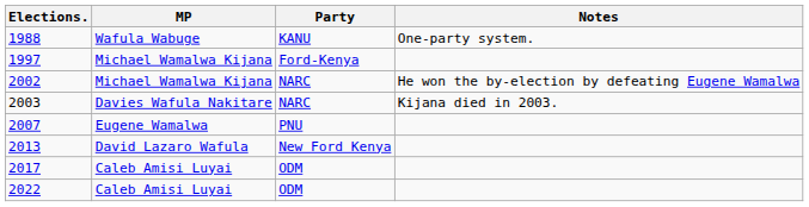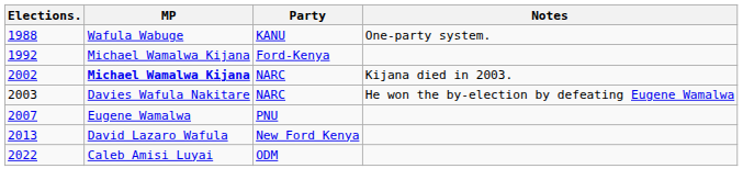+ row: 1992 | Michael Wamalwa Kijana | Ford-Kenya
- row: 1997 | Michael Wamalwa Kijana | Ford-Kenya
2002 | MP: normal -> bold
2002 | Notes: He won the by-election by defeating Eugene Wamalwa -> Kijana died in 2003.
2003 | Notes: Kijana died in 2003. -> He won the by-election by defeating Eugene Wamalwa
- row: 2017 | Caleb Amisi Luyai | ODM
